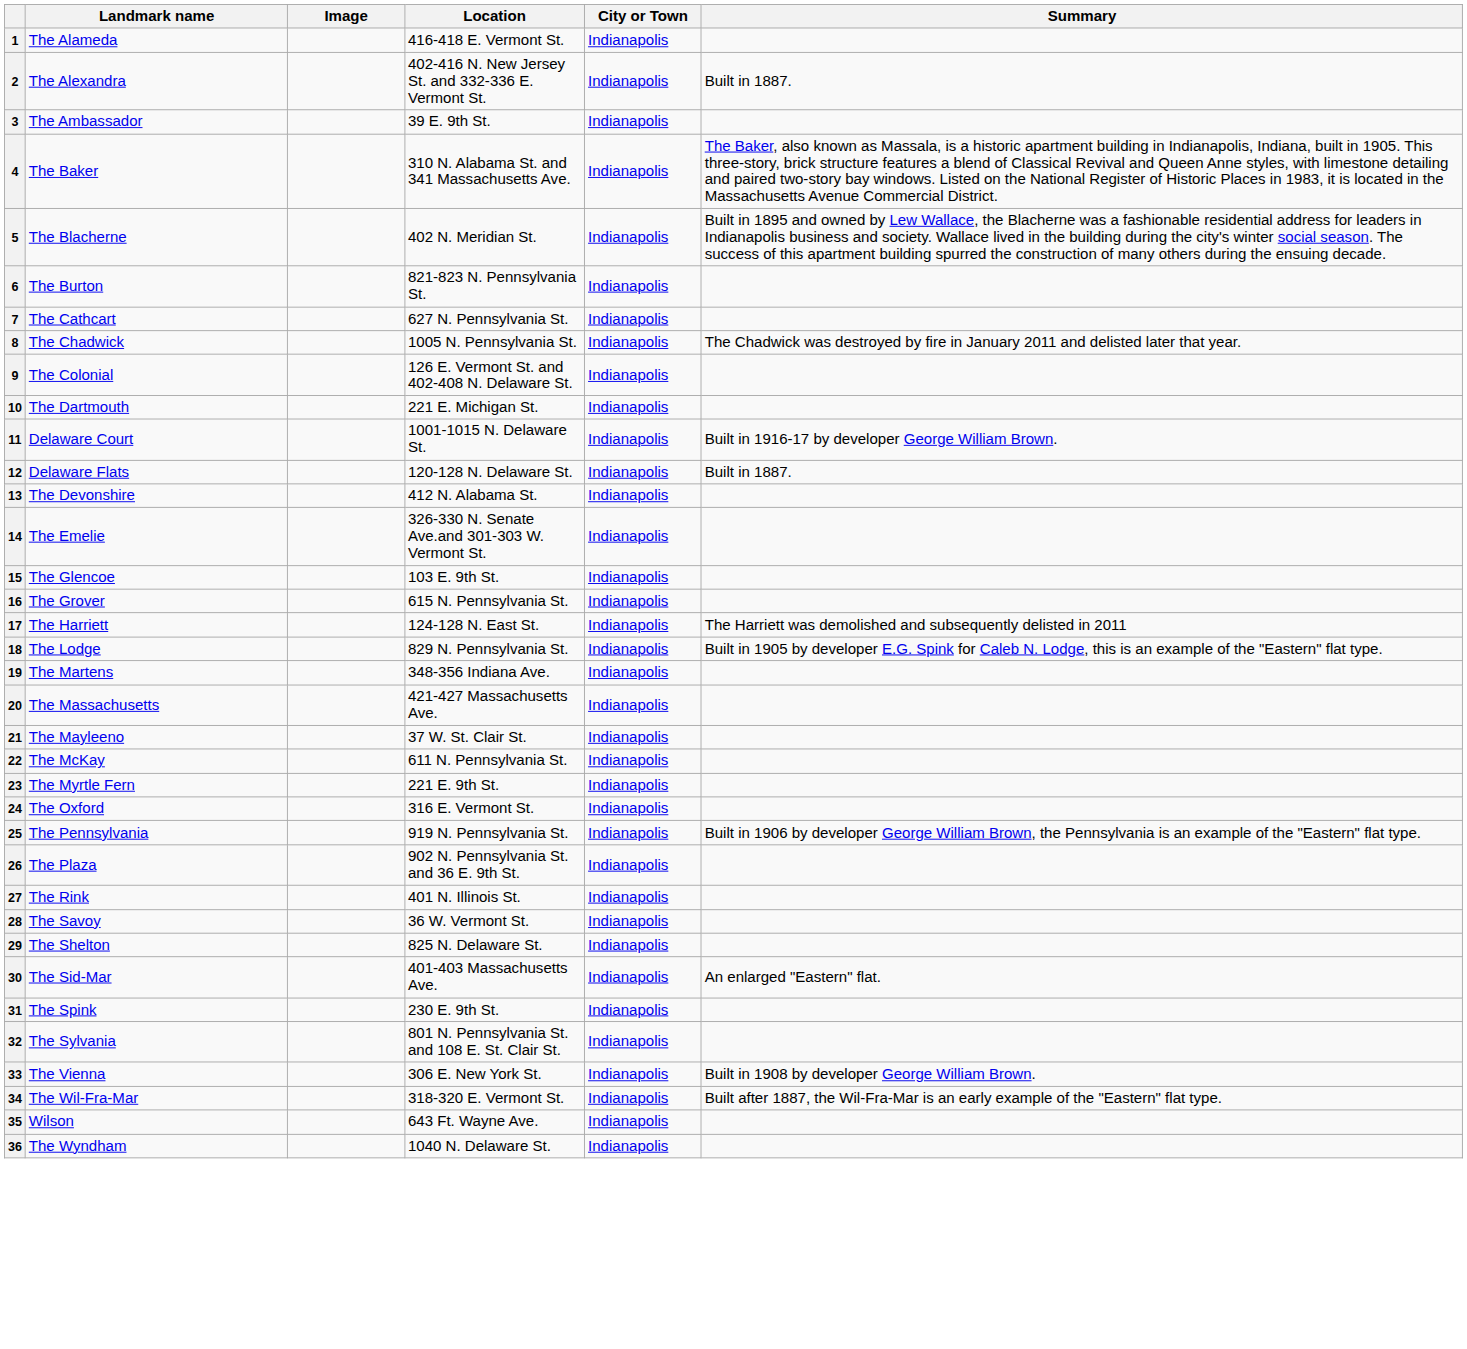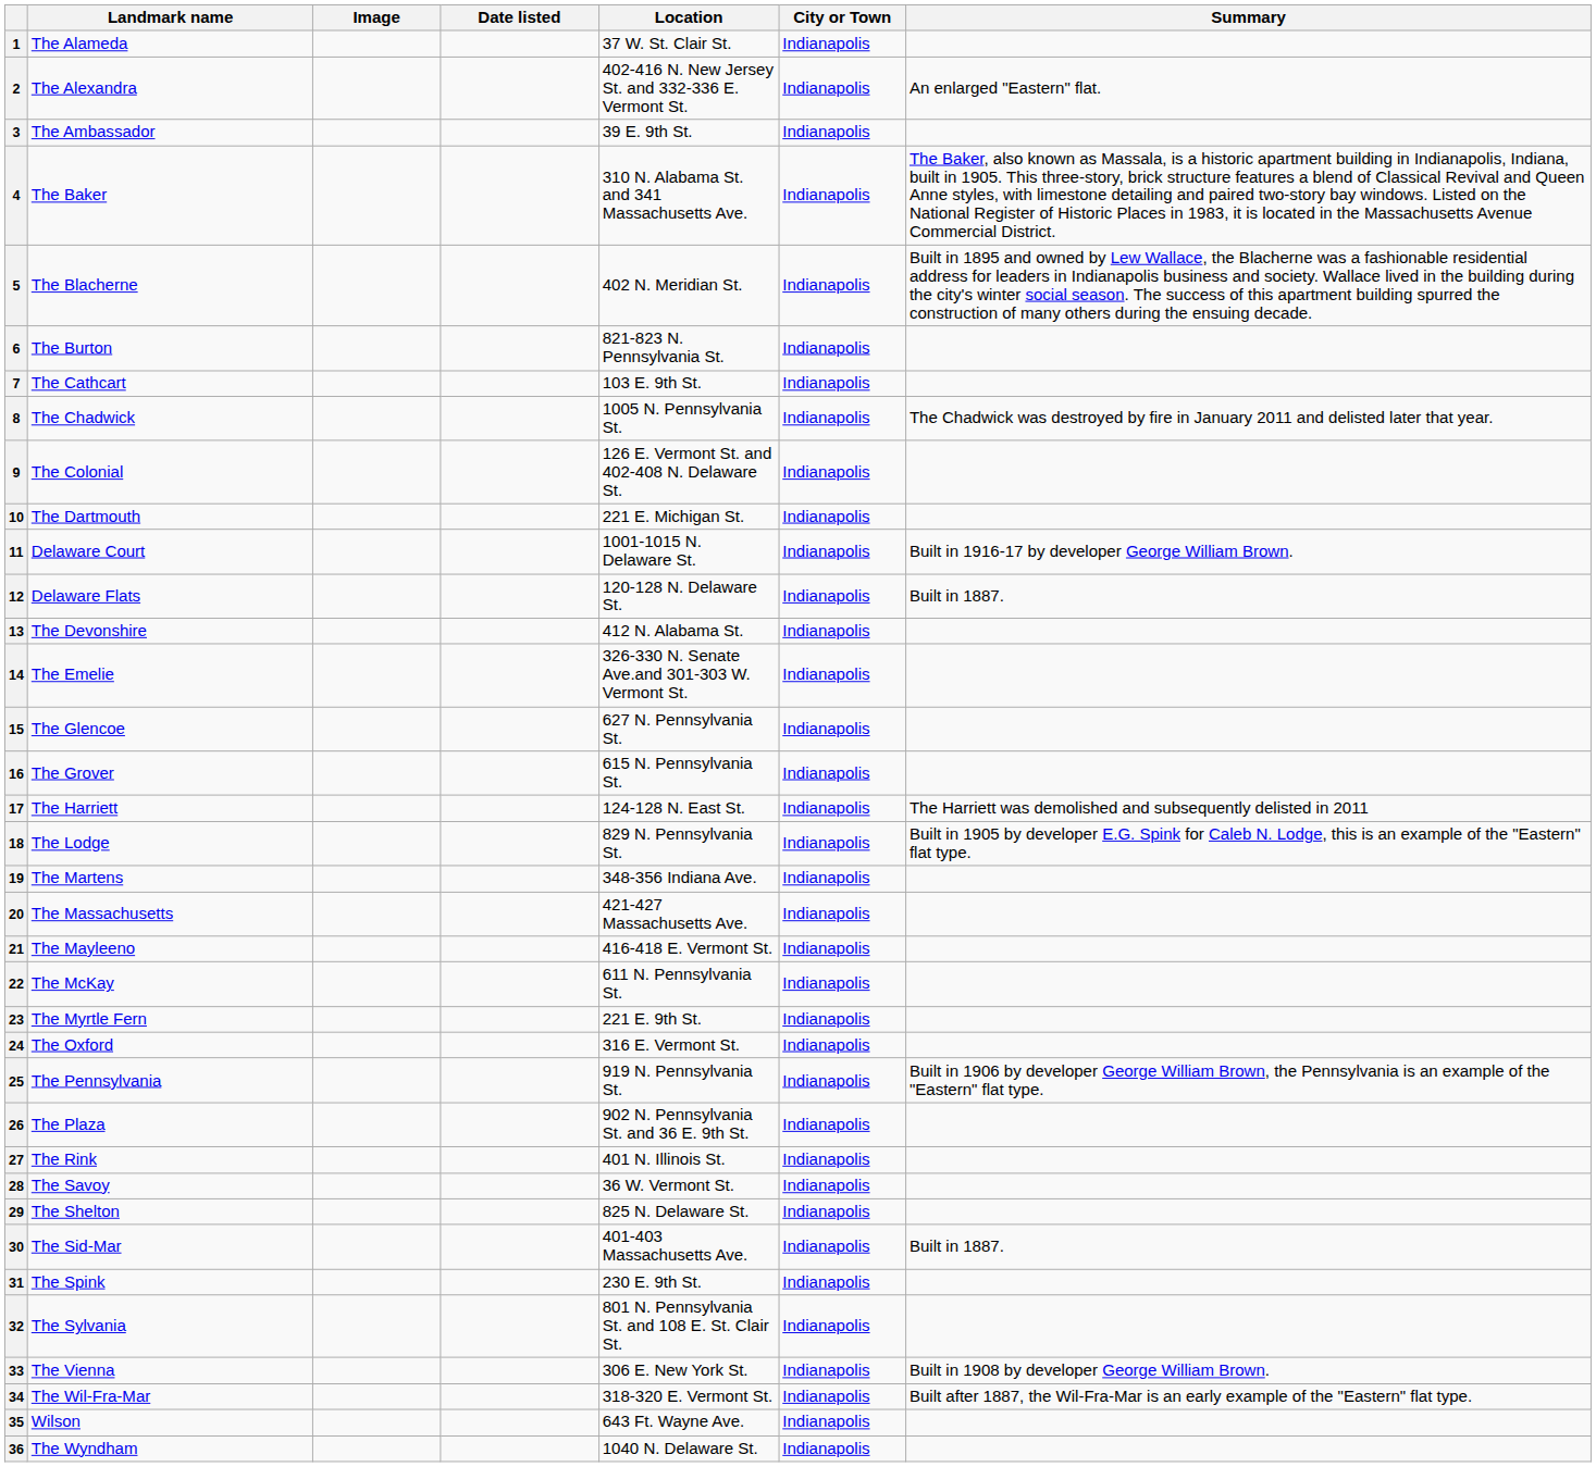+ column: Date listed
1 | Location: 416-418 E. Vermont St. -> 37 W. St. Clair St.
2 | Summary: Built in 1887. -> An enlarged "Eastern" flat.
7 | Location: 627 N. Pennsylvania St. -> 103 E. 9th St.
15 | Location: 103 E. 9th St. -> 627 N. Pennsylvania St.
21 | Location: 37 W. St. Clair St. -> 416-418 E. Vermont St.
30 | Summary: An enlarged "Eastern" flat. -> Built in 1887.
